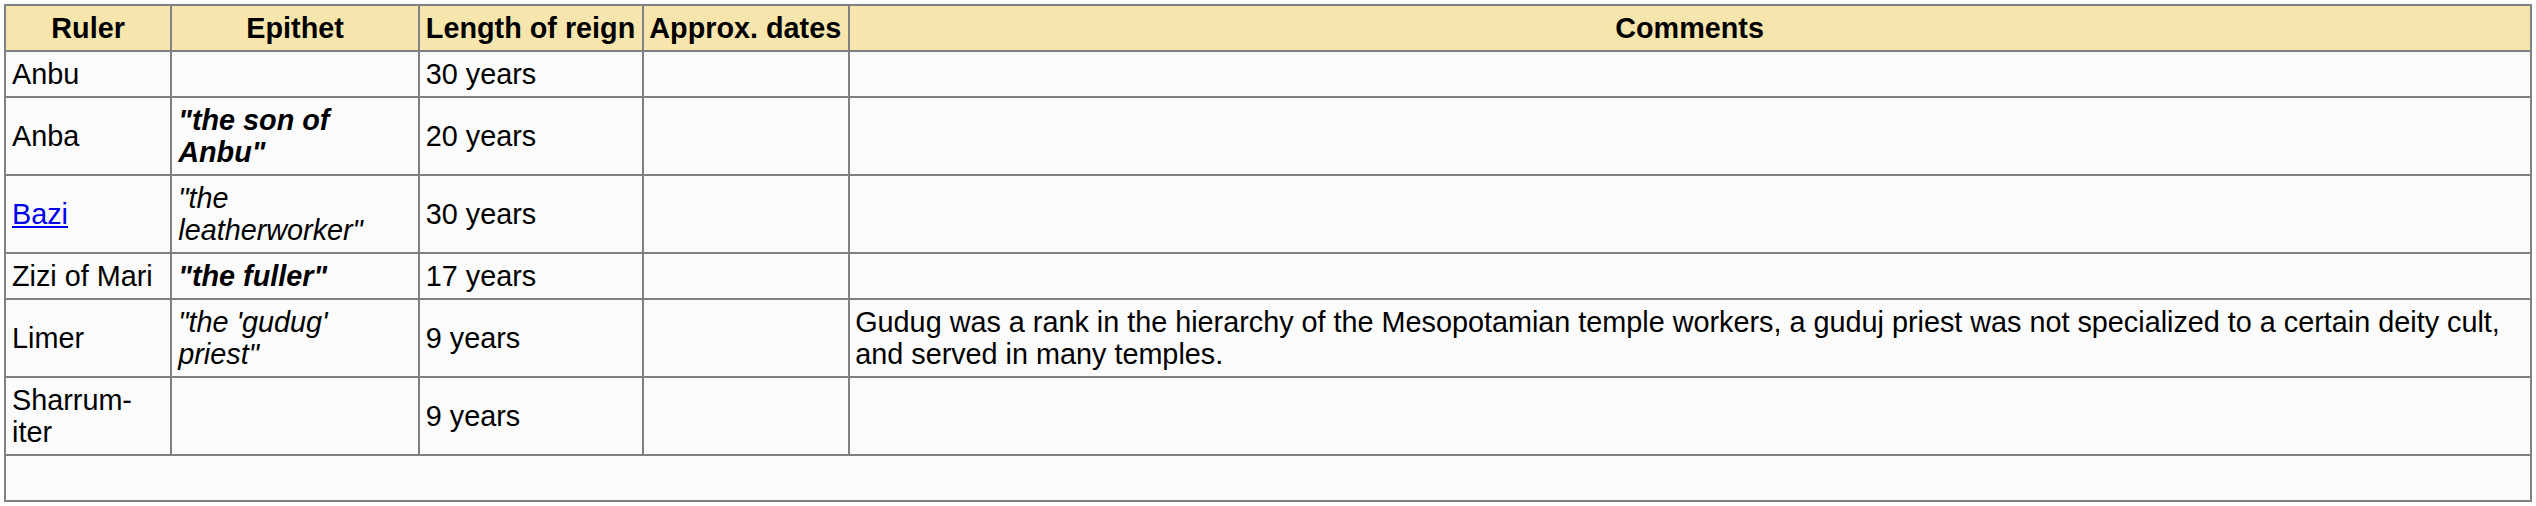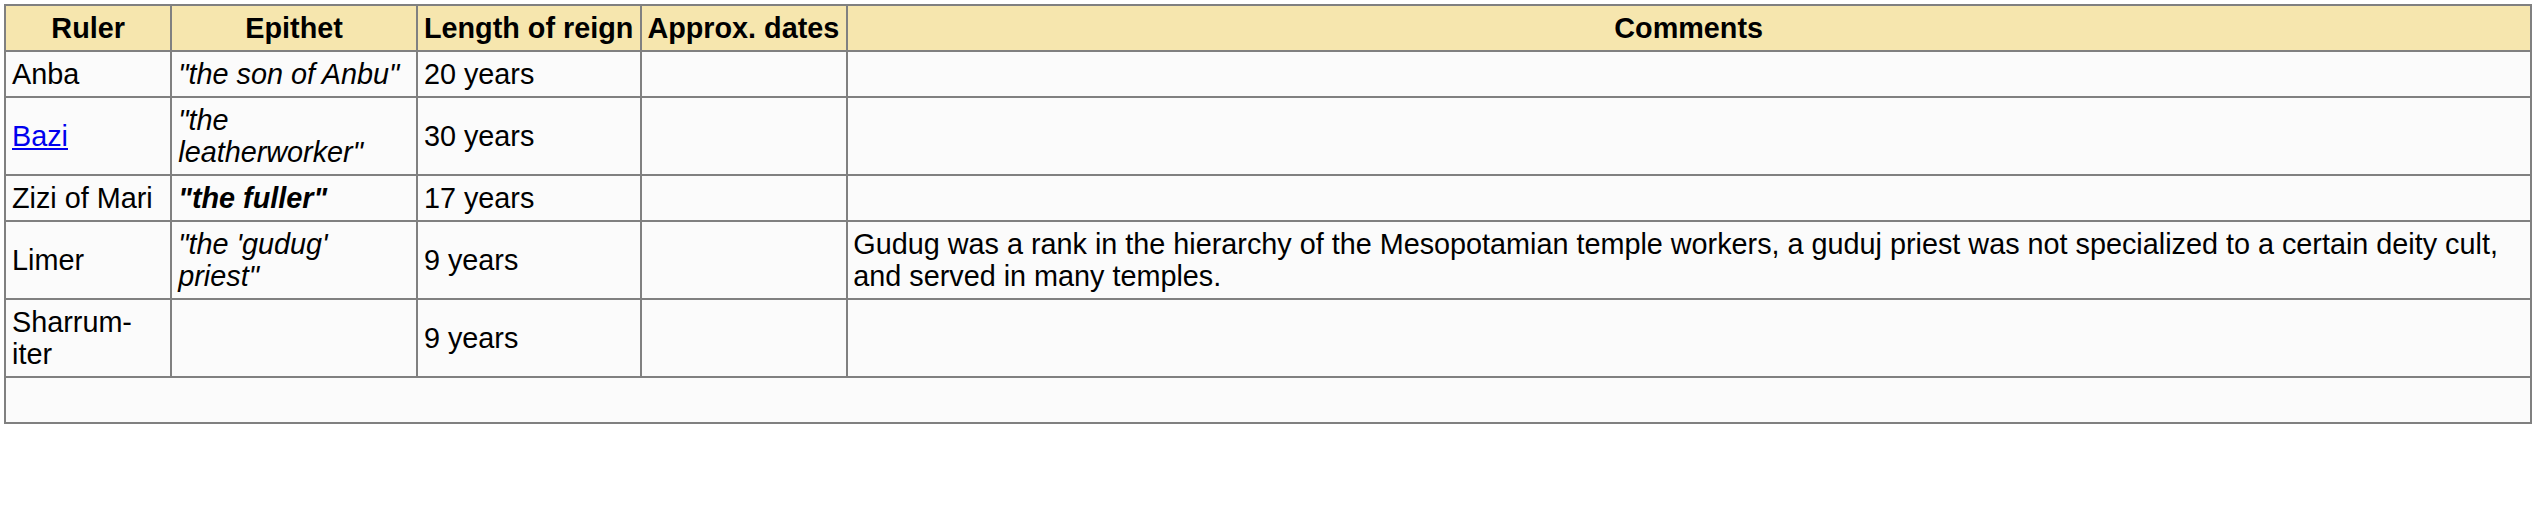- row: Anbu | 30 years
Anba | Epithet: bold -> normal
